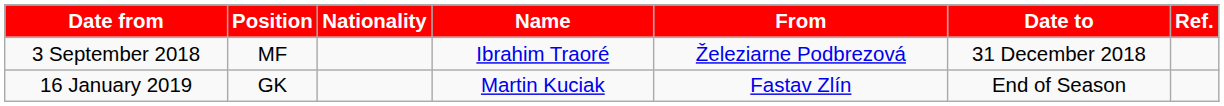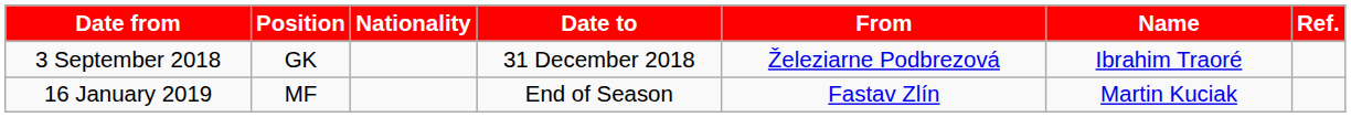columns swapped: Name <-> Date to
3 September 2018 | Position: MF -> GK
16 January 2019 | Position: GK -> MF
